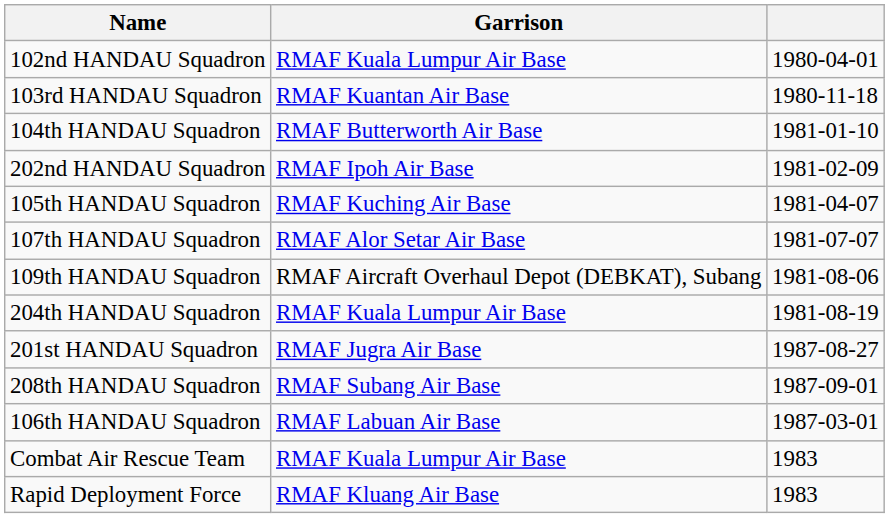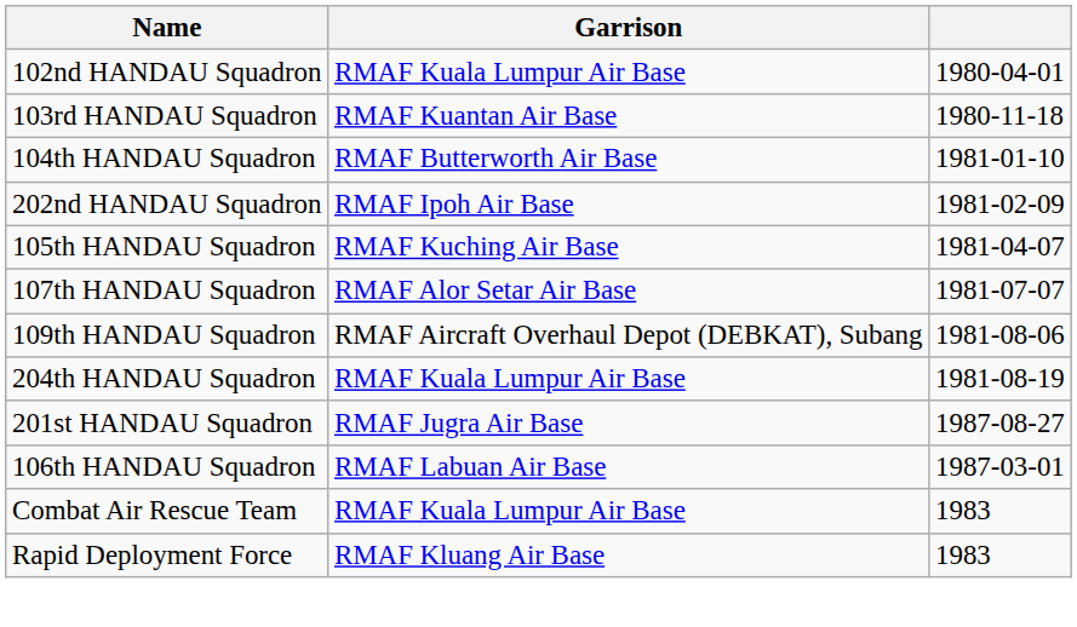- row: 208th HANDAU Squadron | RMAF Subang Air Base | 1987-09-01
